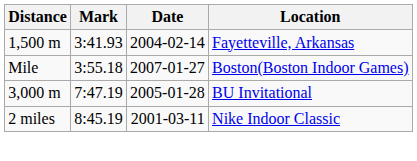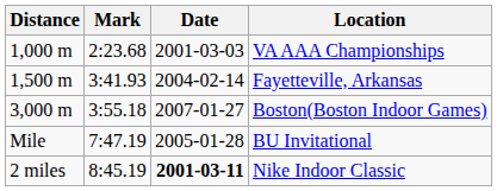+ row: 1,000 m | 2:23.68 | 2001-03-03 | VA AAA Championships
Boston(Boston Indoor Games) | Distance: Mile -> 3,000 m
BU Invitational | Distance: 3,000 m -> Mile
Nike Indoor Classic | Date: normal -> bold
